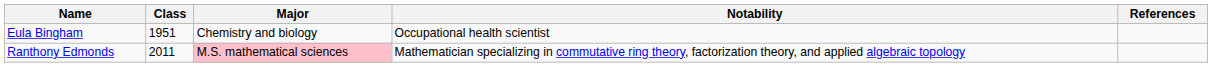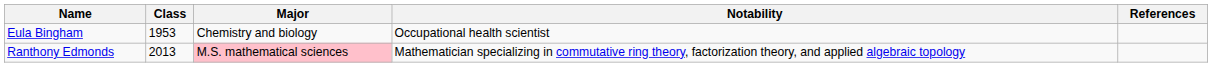Eula Bingham | Class: 1951 -> 1953
Ranthony Edmonds | Class: 2011 -> 2013
